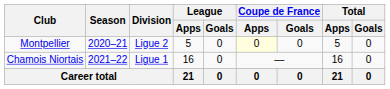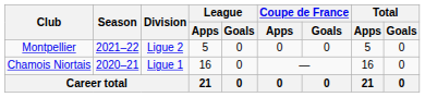Montpellier | Season: 2020–21 -> 2021–22
Montpellier | Coupe de France / Apps: lightyellow background -> no background
Chamois Niortais | Season: 2021–22 -> 2020–21
